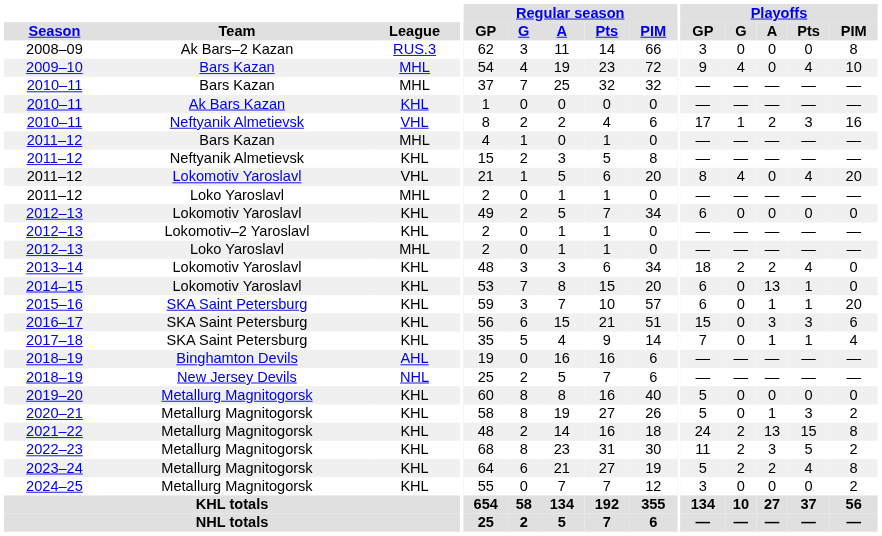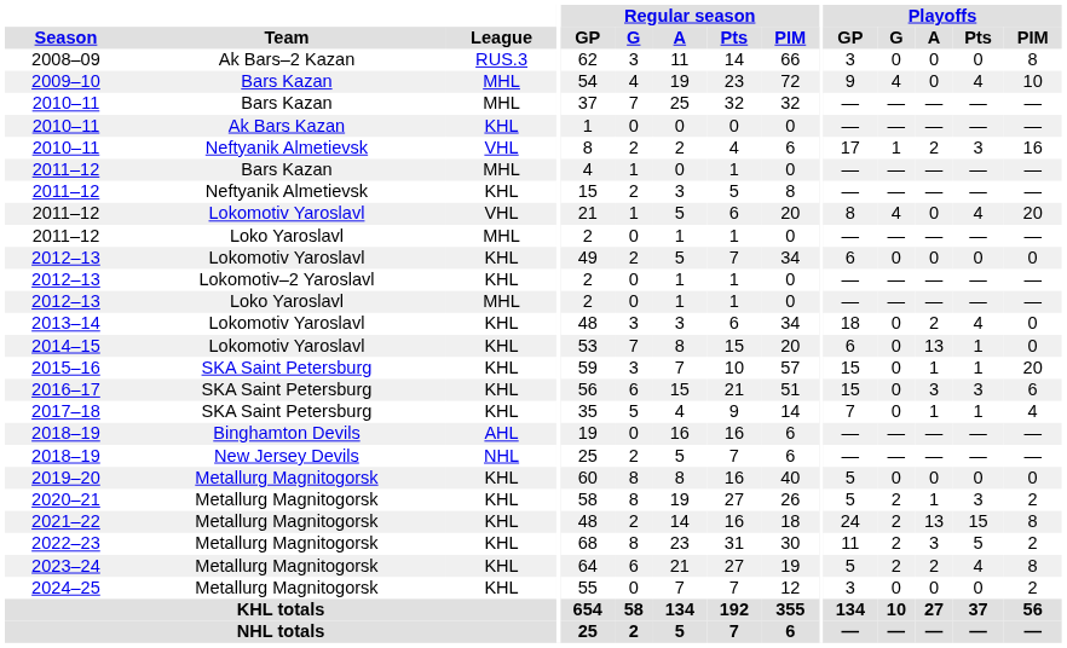2013–14 | Playoffs / G: 2 -> 0
2015–16 | Playoffs / GP: 6 -> 15
2020–21 | Playoffs / G: 0 -> 2
